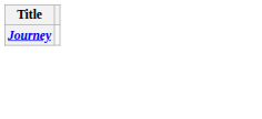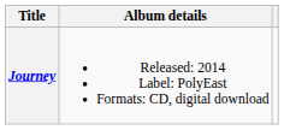+ column: Album details | Released: 2014 Label: PolyEast Formats: CD, digital download
